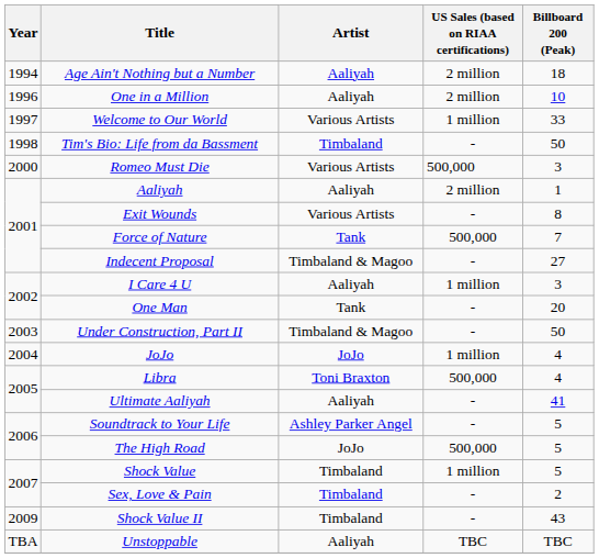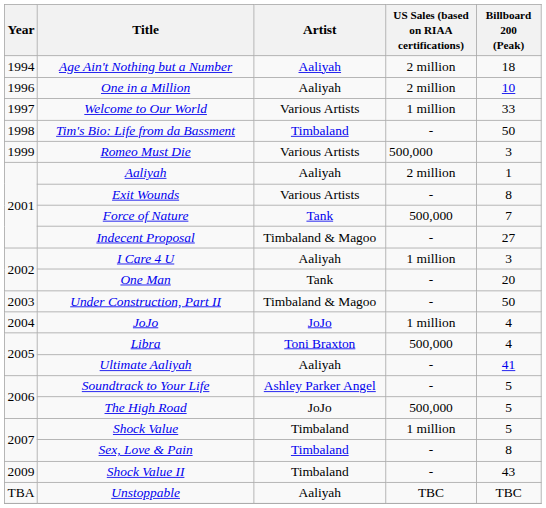Romeo Must Die | Year: 2000 -> 1999
Sex, Love & Pain | Billboard 200 (Peak): 2 -> 8
